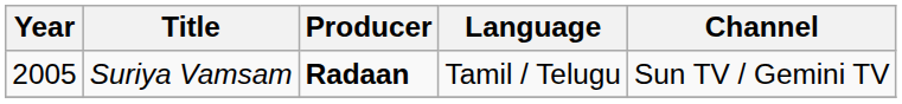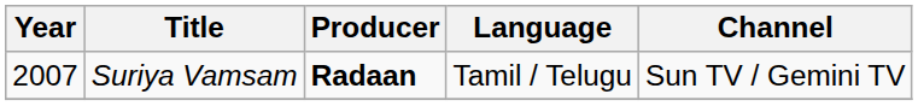Suriya Vamsam | Year: 2005 -> 2007
